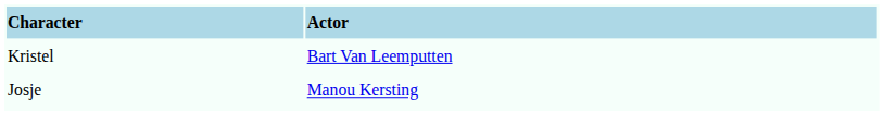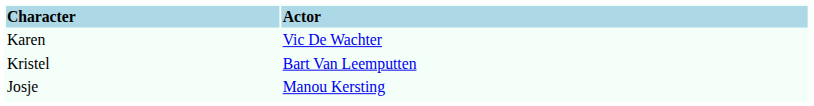+ row: Karen | Vic De Wachter
